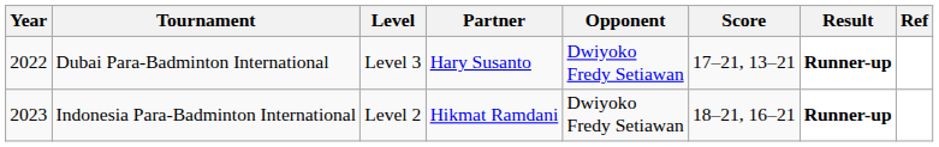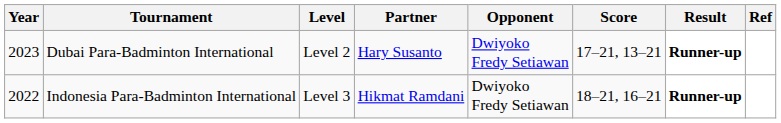Dubai Para-Badminton International | Year: 2022 -> 2023
Dubai Para-Badminton International | Level: Level 3 -> Level 2
Indonesia Para-Badminton International | Year: 2023 -> 2022
Indonesia Para-Badminton International | Level: Level 2 -> Level 3
